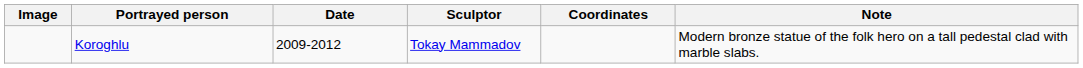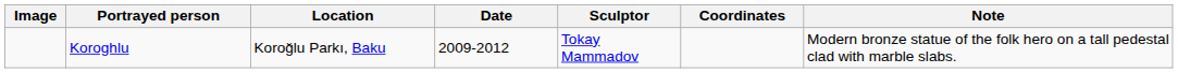+ column: Location | Koroğlu Parkı, Baku
